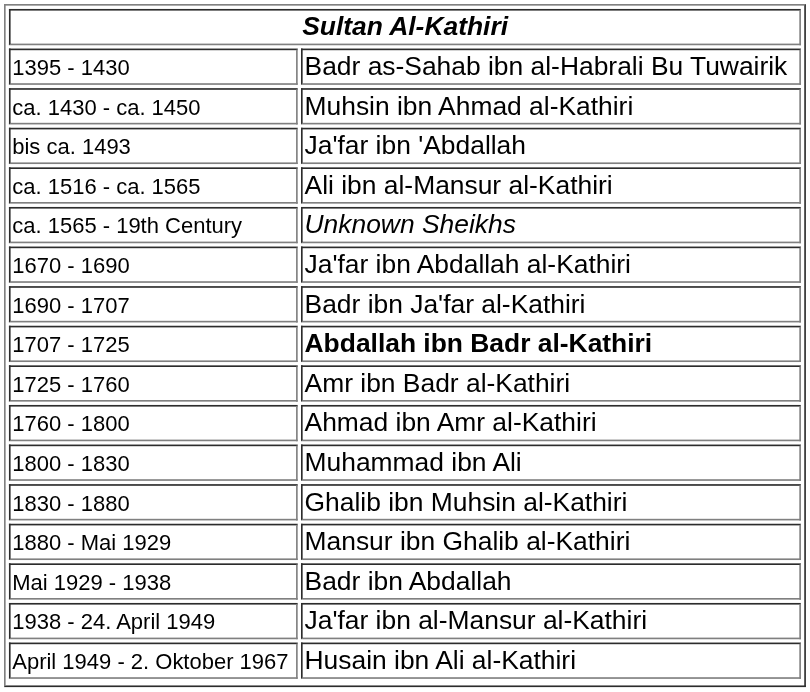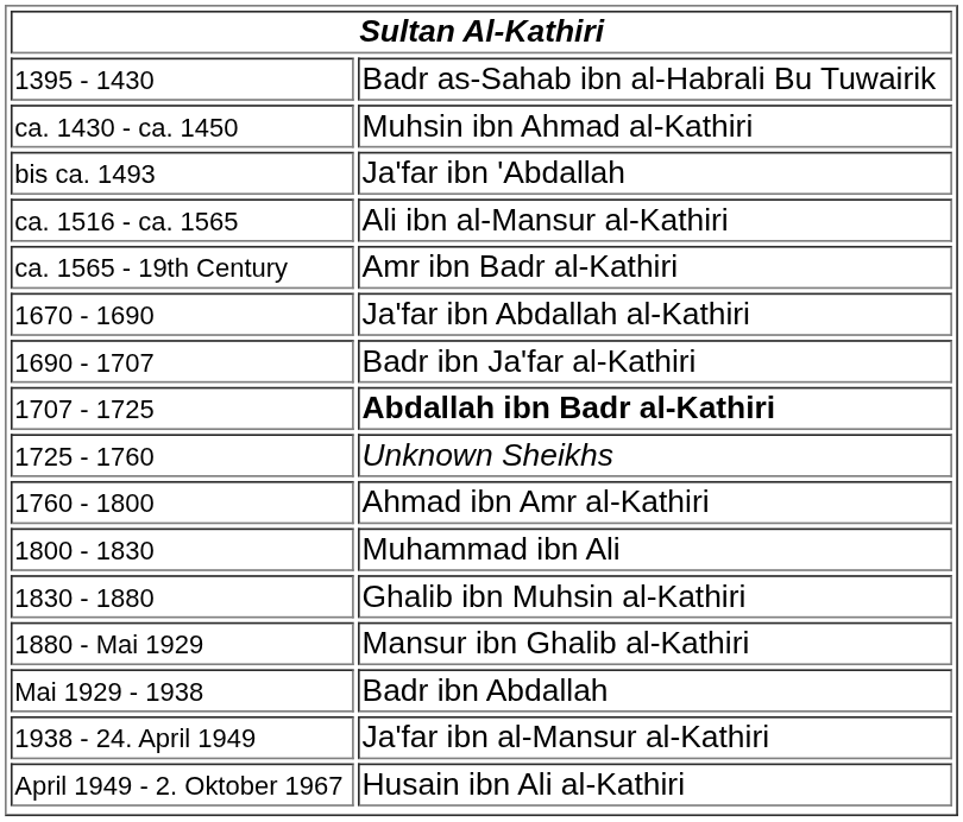ca. 1565 - 19th Century | column 2: Unknown Sheikhs -> Amr ibn Badr al-Kathiri
1725 - 1760 | column 2: Amr ibn Badr al-Kathiri -> Unknown Sheikhs
